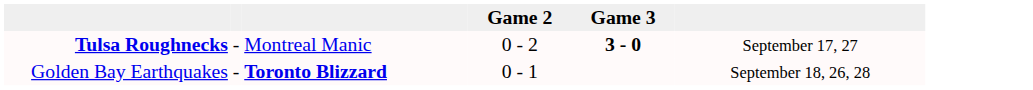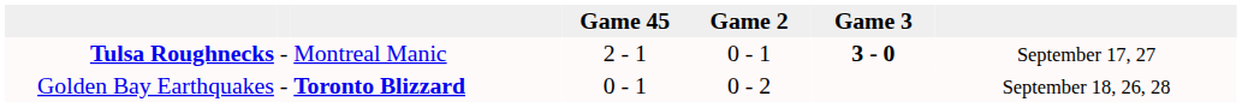+ column: Game 45 | 2 - 1 | 0 - 1
Tulsa Roughnecks | Game 2: 0 - 2 -> 0 - 1
Golden Bay Earthquakes | Game 2: 0 - 1 -> 0 - 2
